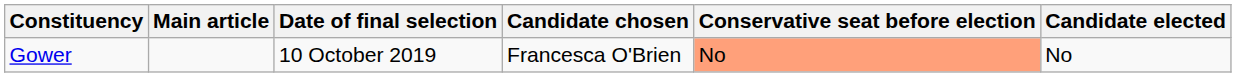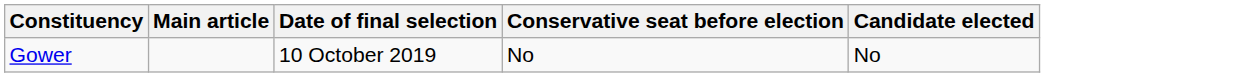- column: Candidate chosen | Francesca O'Brien
Gower | Conservative seat before election: lightsalmon background -> no background
